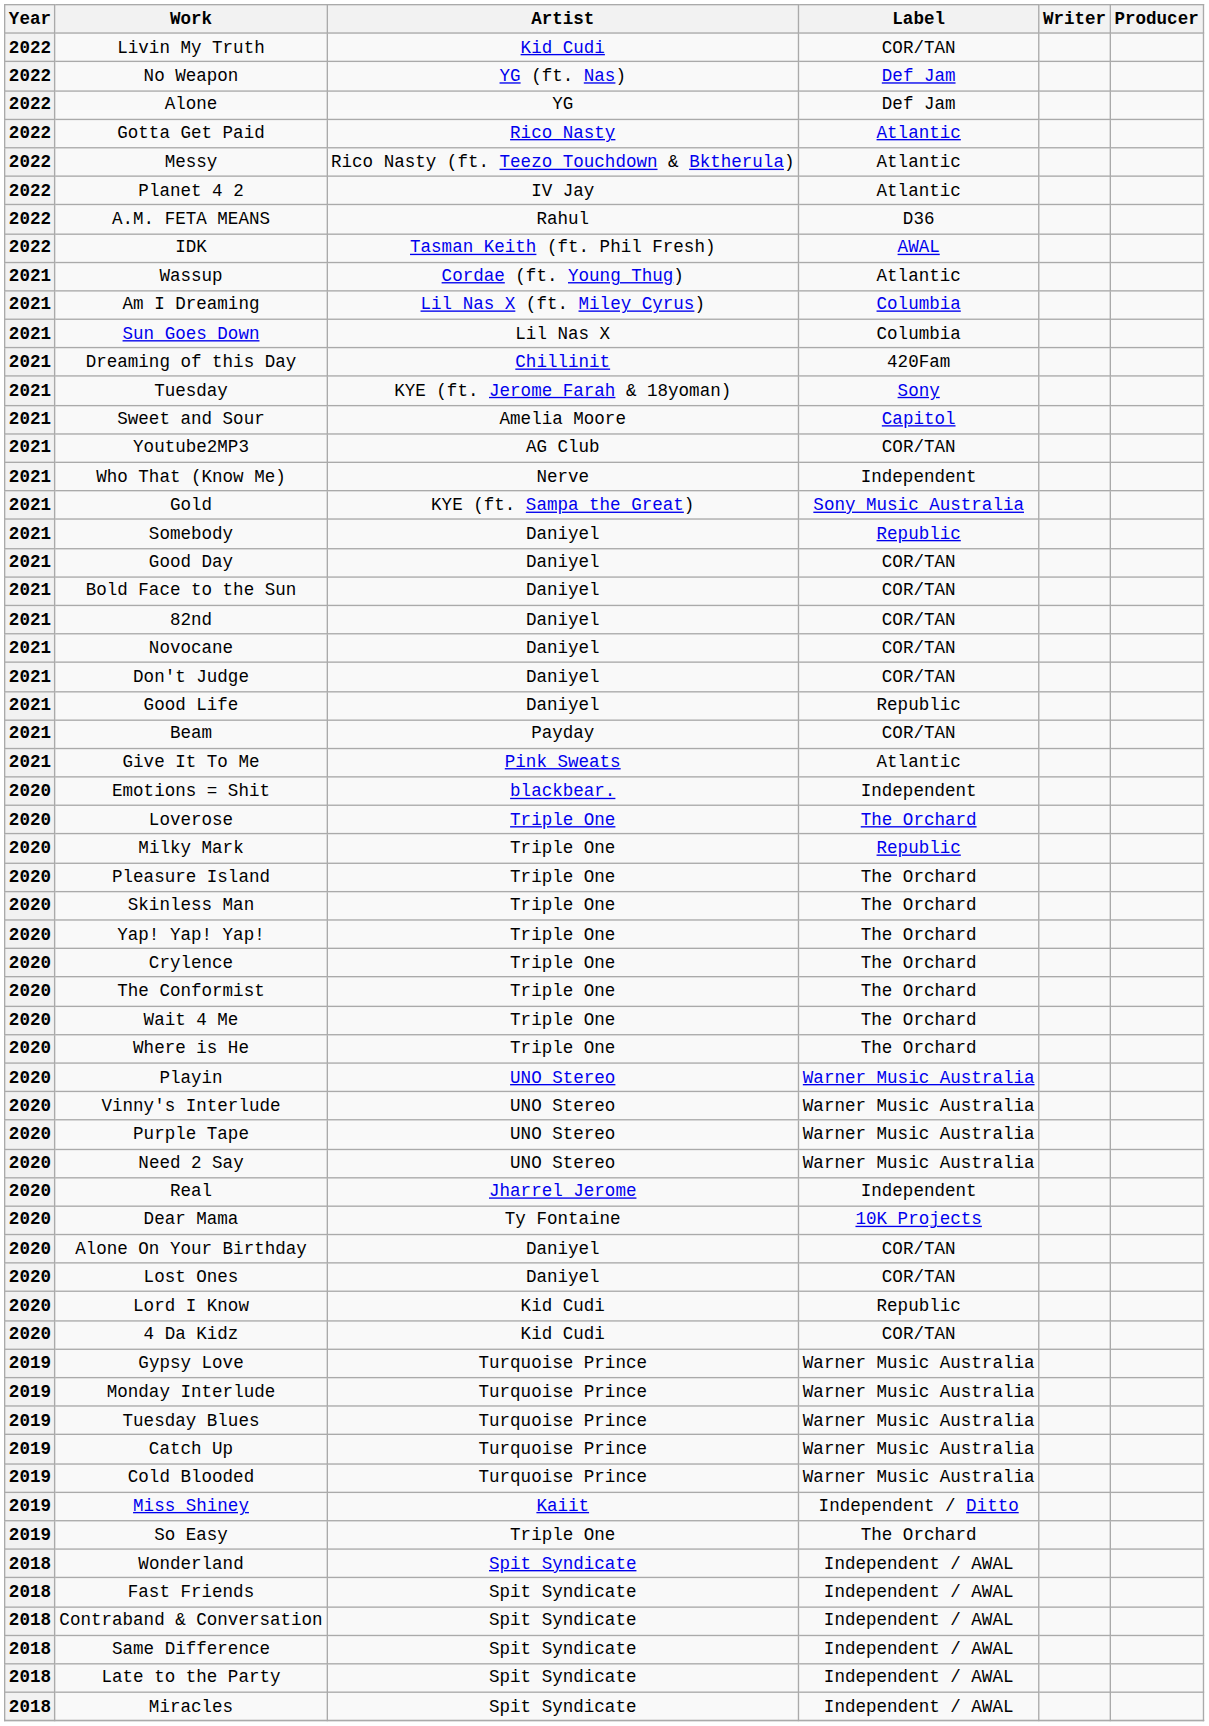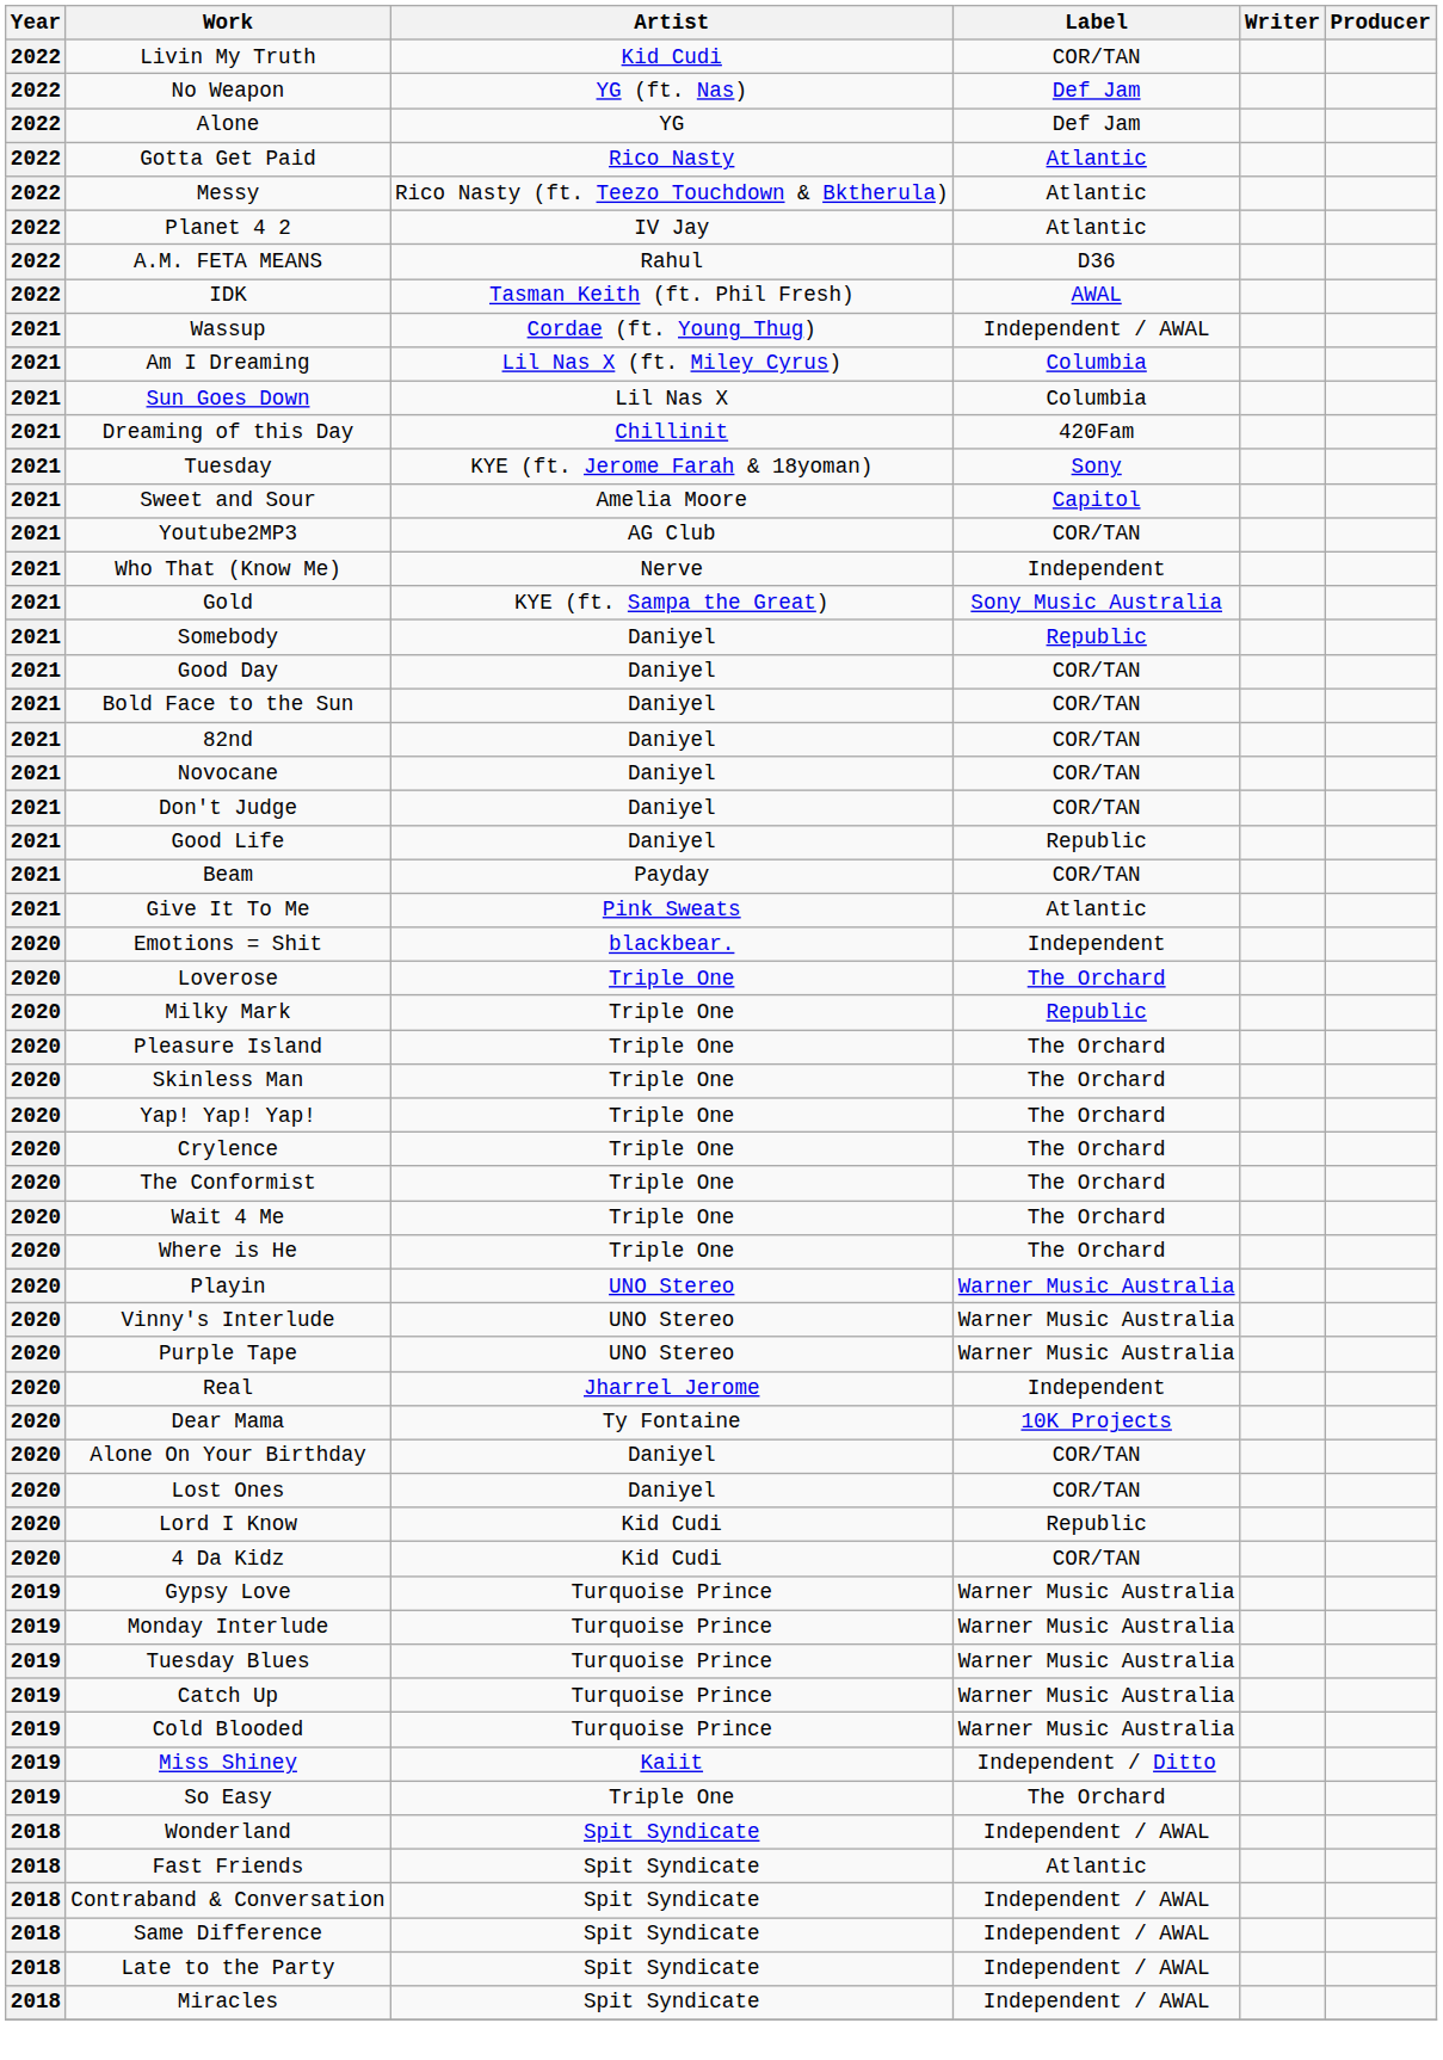Wassup | Label: Atlantic -> Independent / AWAL
- row: 2020 | Need 2 Say | UNO Stereo | Warner Music Australia
Fast Friends | Label: Independent / AWAL -> Atlantic
